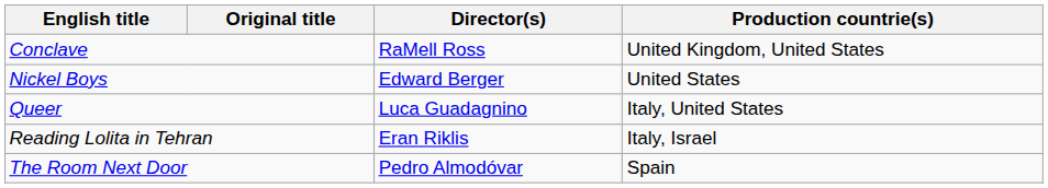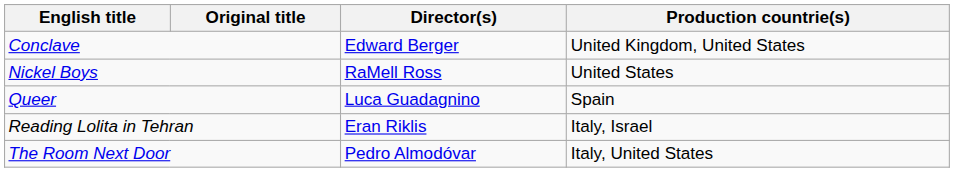Conclave | Director(s): RaMell Ross -> Edward Berger
Nickel Boys | Director(s): Edward Berger -> RaMell Ross
Queer | Production countrie(s): Italy, United States -> Spain
The Room Next Door | Production countrie(s): Spain -> Italy, United States
